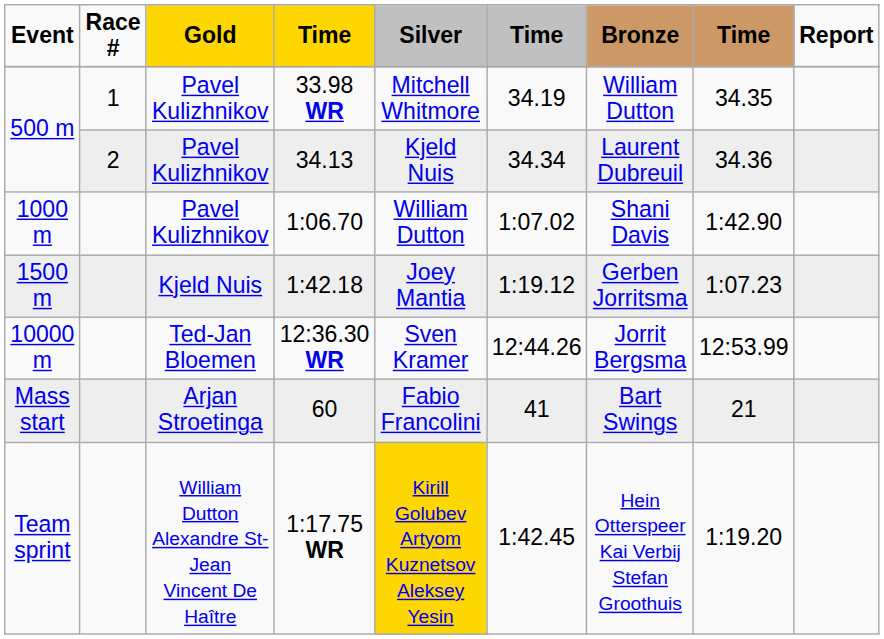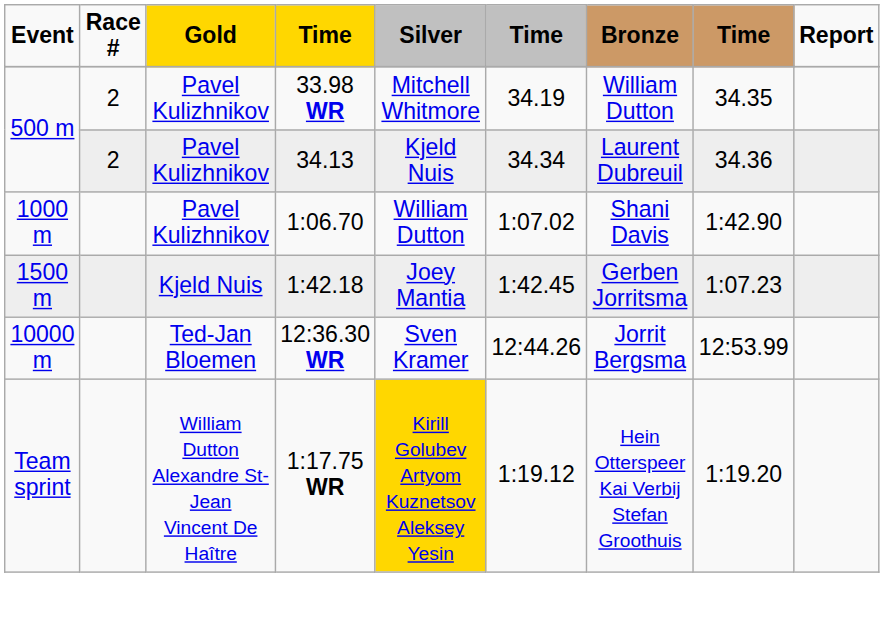33.98 WR | Race #: 1 -> 2
1:42.18 | column 6: 1:19.12 -> 1:42.45
- row: Mass start | Arjan Stroetinga | 60 | Fabio Francolini | 41 | Bart Swings | 21
1:17.75 WR | column 6: 1:42.45 -> 1:19.12
